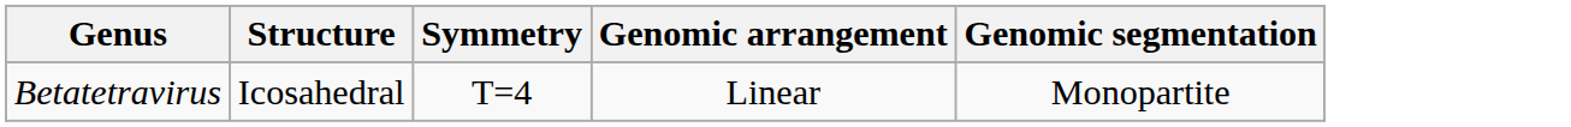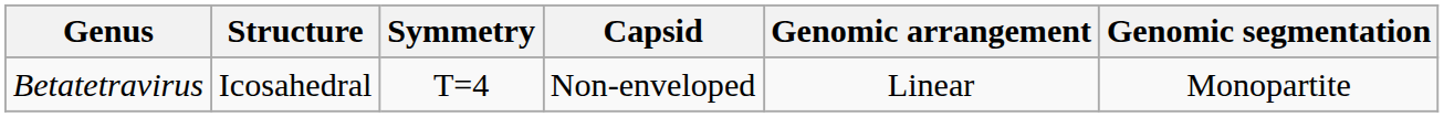+ column: Capsid | Non-enveloped
